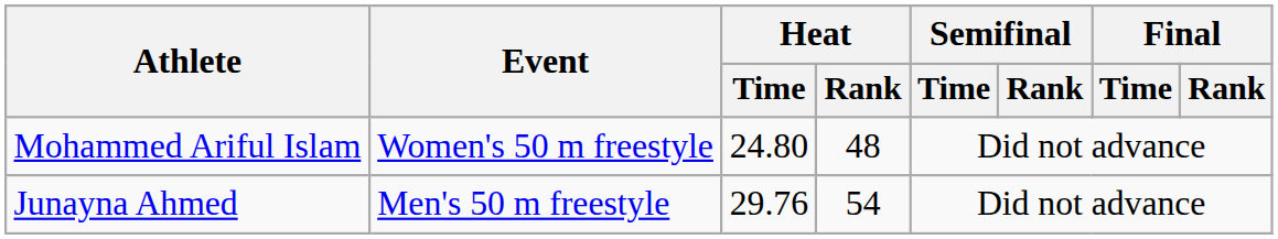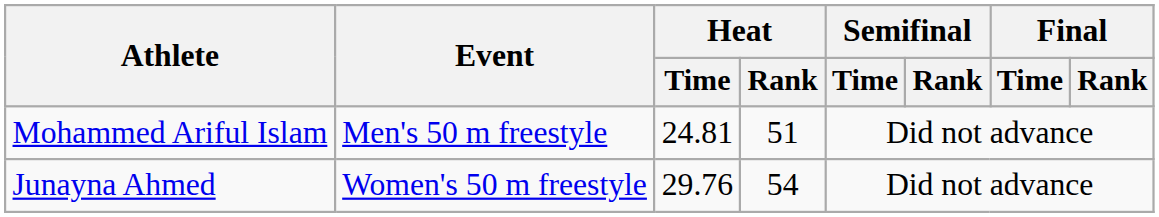Mohammed Ariful Islam | Event: Women's 50 m freestyle -> Men's 50 m freestyle
Mohammed Ariful Islam | Heat / Time: 24.80 -> 24.81
Mohammed Ariful Islam | Heat / Rank: 48 -> 51
Junayna Ahmed | Event: Men's 50 m freestyle -> Women's 50 m freestyle
